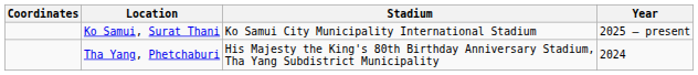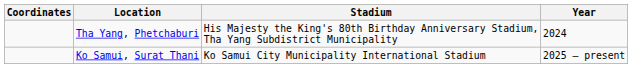rows swapped: Tha Yang, Phetchaburi <-> Ko Samui, Surat Thani
